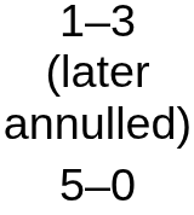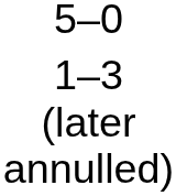rows swapped: 5–0 <-> 1–3 (later annulled)
